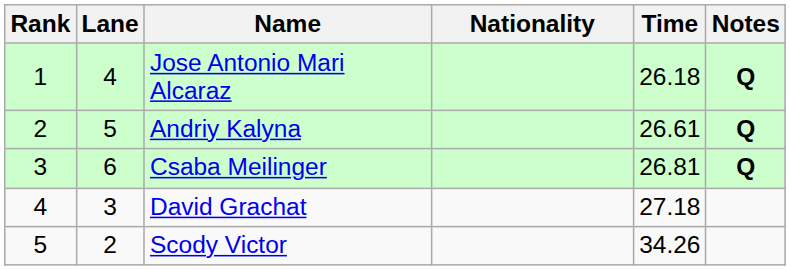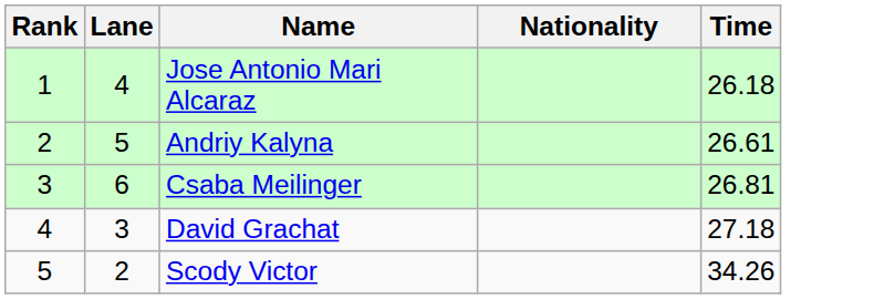- column: Notes | Q | Q | Q
